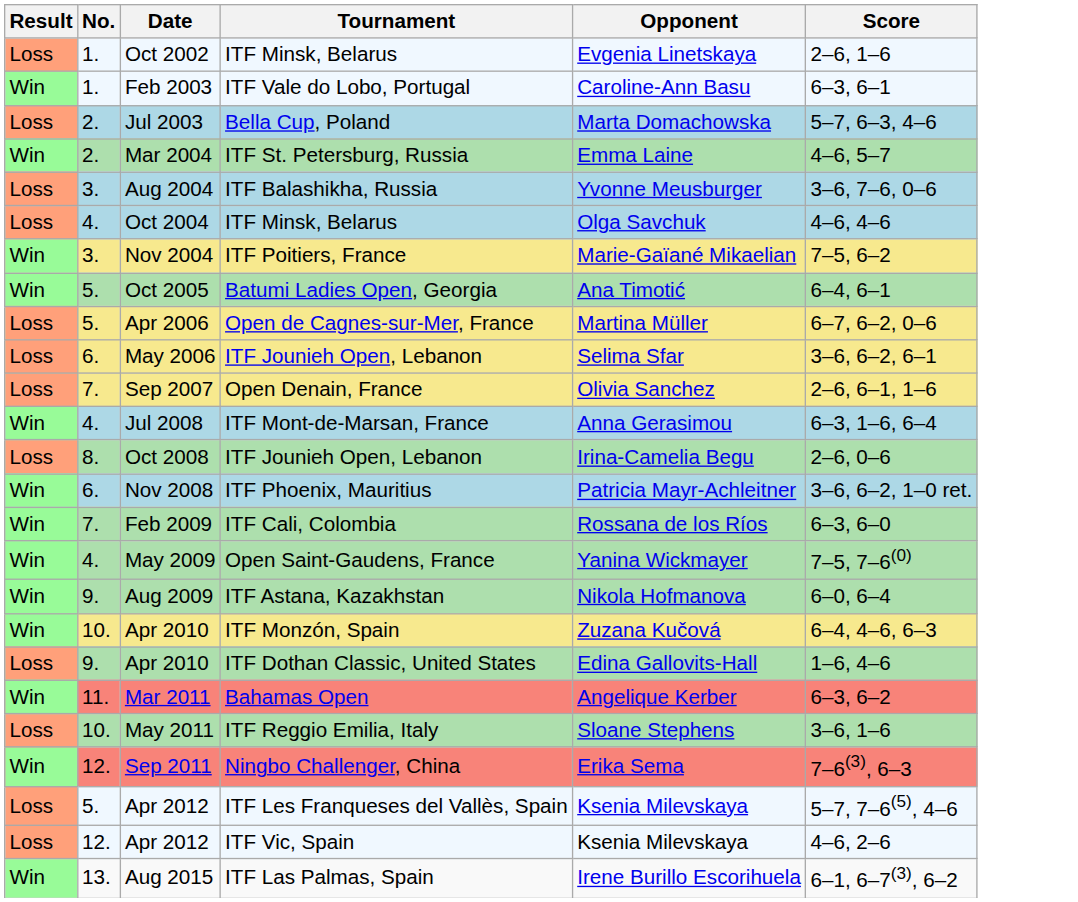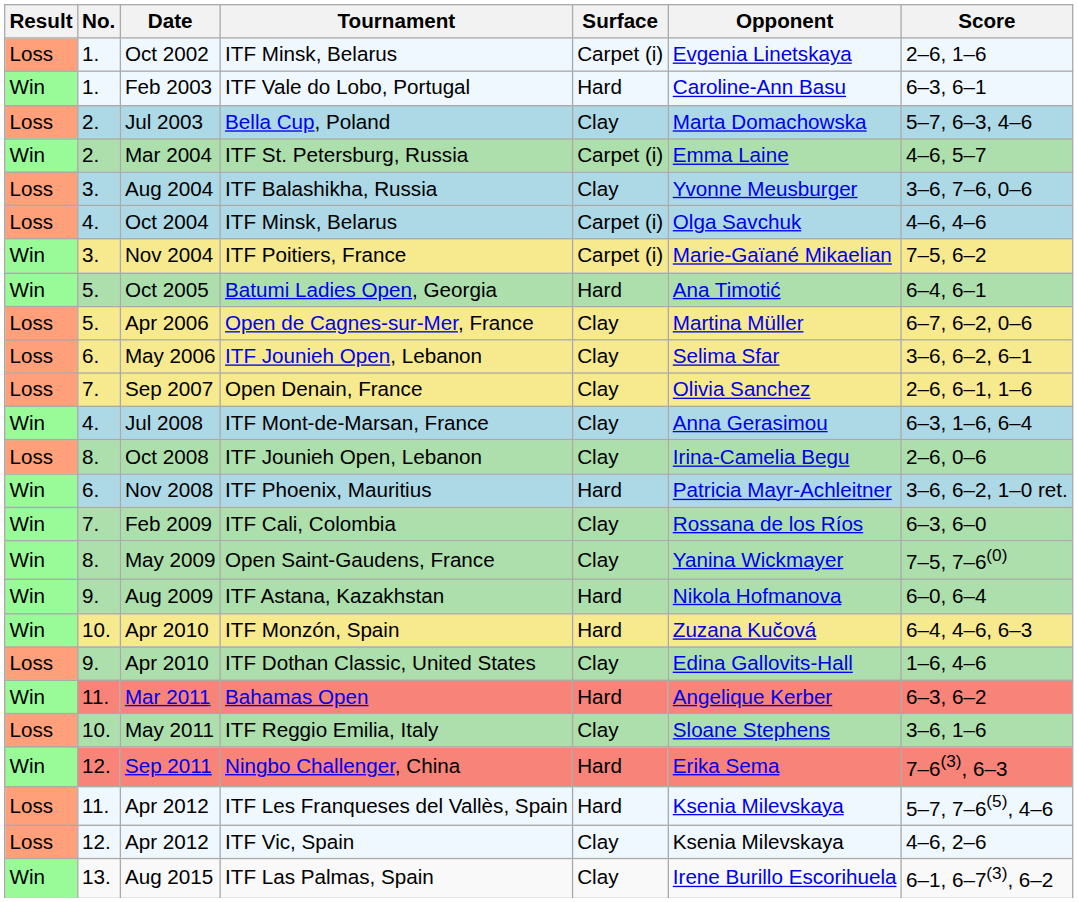+ column: Surface | Carpet (i) | Hard | Clay | Carpet (i) | Clay | Carpet (i) | Carpet (i) | Hard | Clay | Clay | Clay | Clay | Clay | Hard | Clay | Clay | Hard | Hard | Clay | Hard | Clay | Hard | Hard | Clay | Clay
May 2009 | No.: 4. -> 8.
Apr 2012 / ITF Les Franqueses del Vallès, Spain | No.: 5. -> 11.
